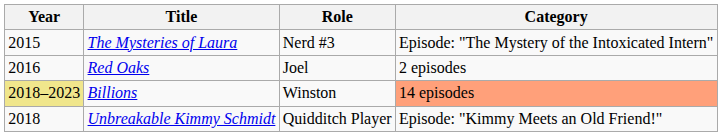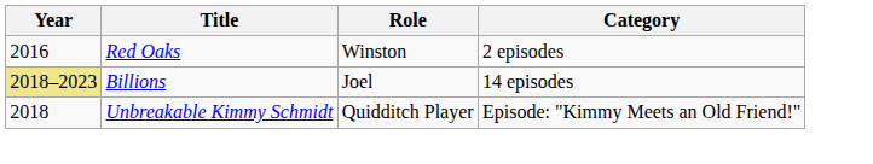- row: 2015 | The Mysteries of Laura | Nerd #3 | Episode: "The Mystery of the Intoxicated Intern"
Red Oaks | Role: Joel -> Winston
Billions | Role: Winston -> Joel
Billions | Category: lightsalmon background -> no background
